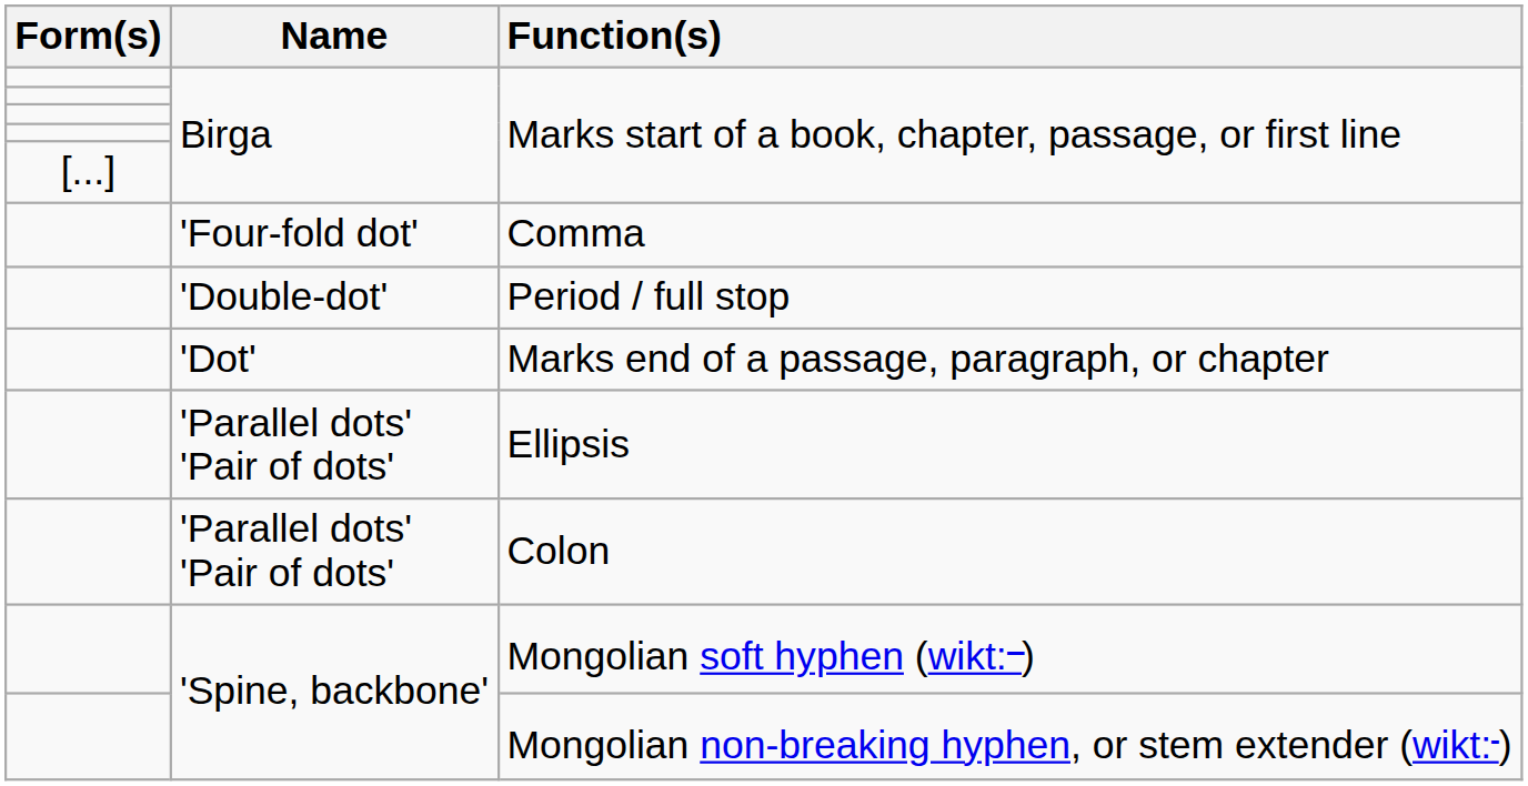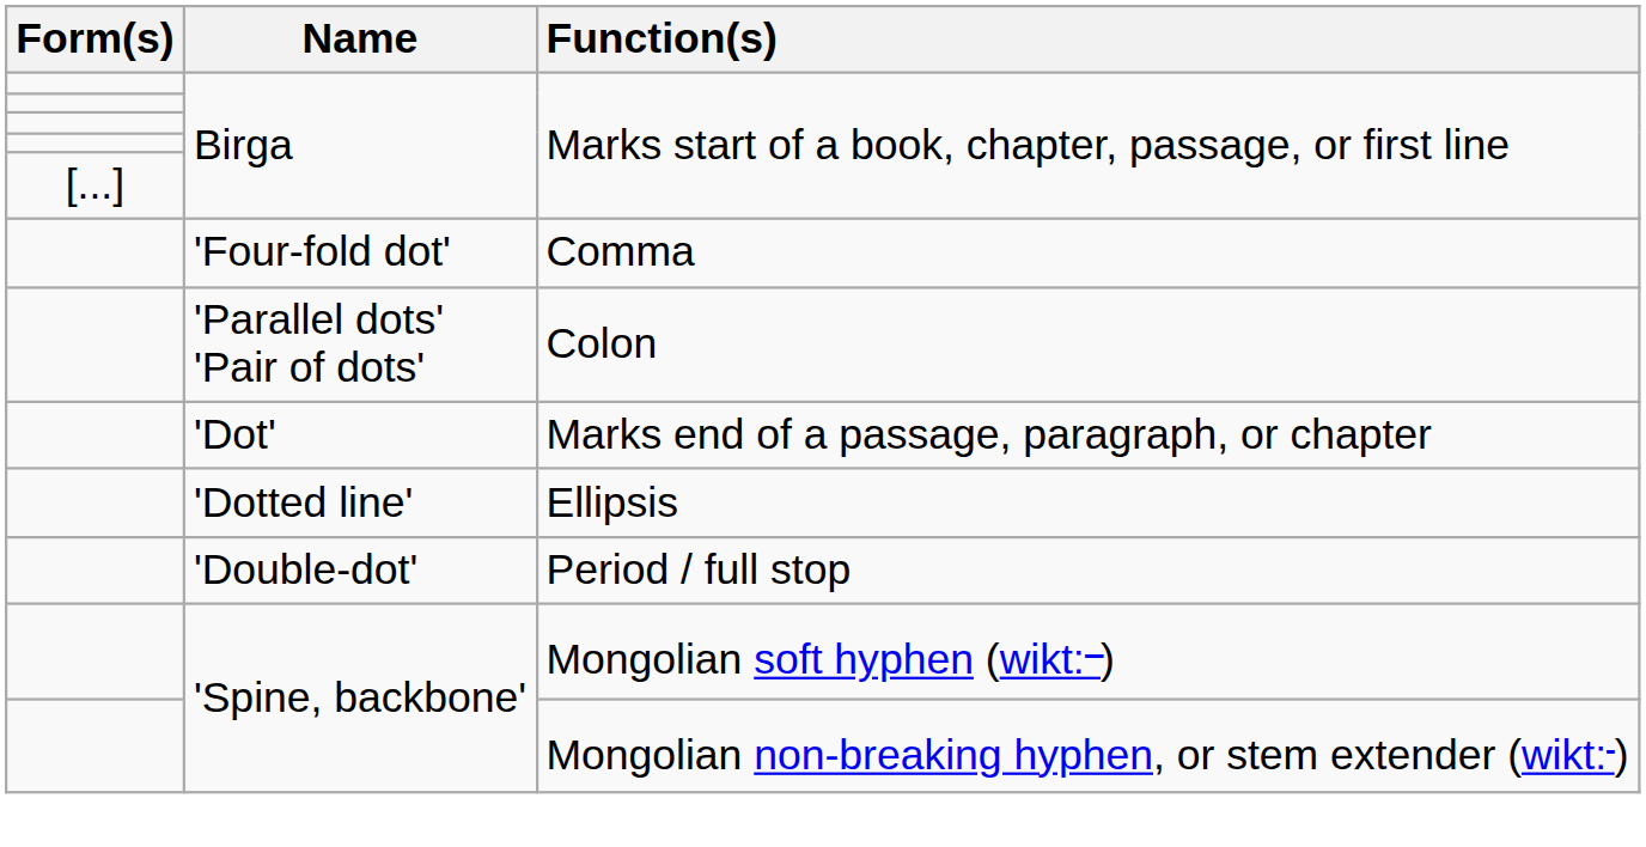rows swapped: Period / full stop <-> Colon
Ellipsis | Name: 'Parallel dots' 'Pair of dots' -> 'Dotted line'
